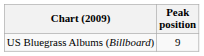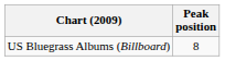US Bluegrass Albums (Billboard) | Peak position: 9 -> 8
